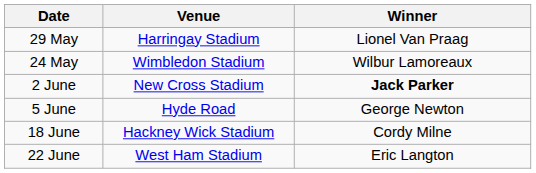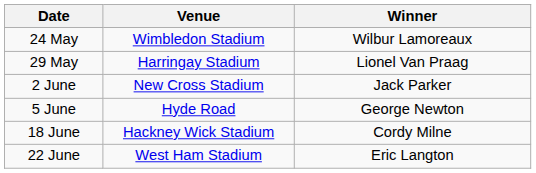rows swapped: 24 May <-> 29 May
2 June | Winner: bold -> normal
